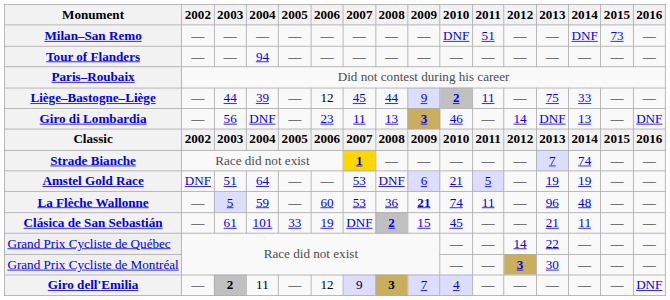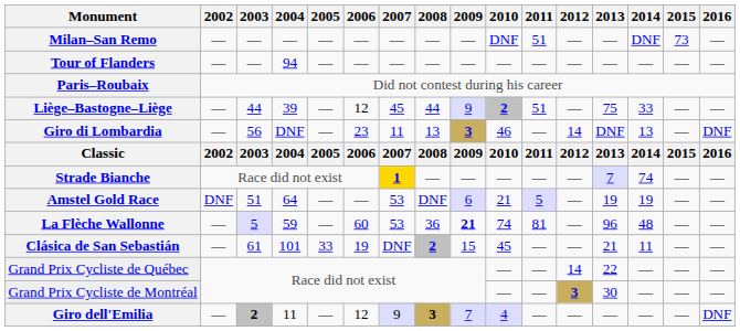Liège–Bastogne–Liège | 2011: 11 -> 51
La Flèche Wallonne | 2011: 11 -> 81
